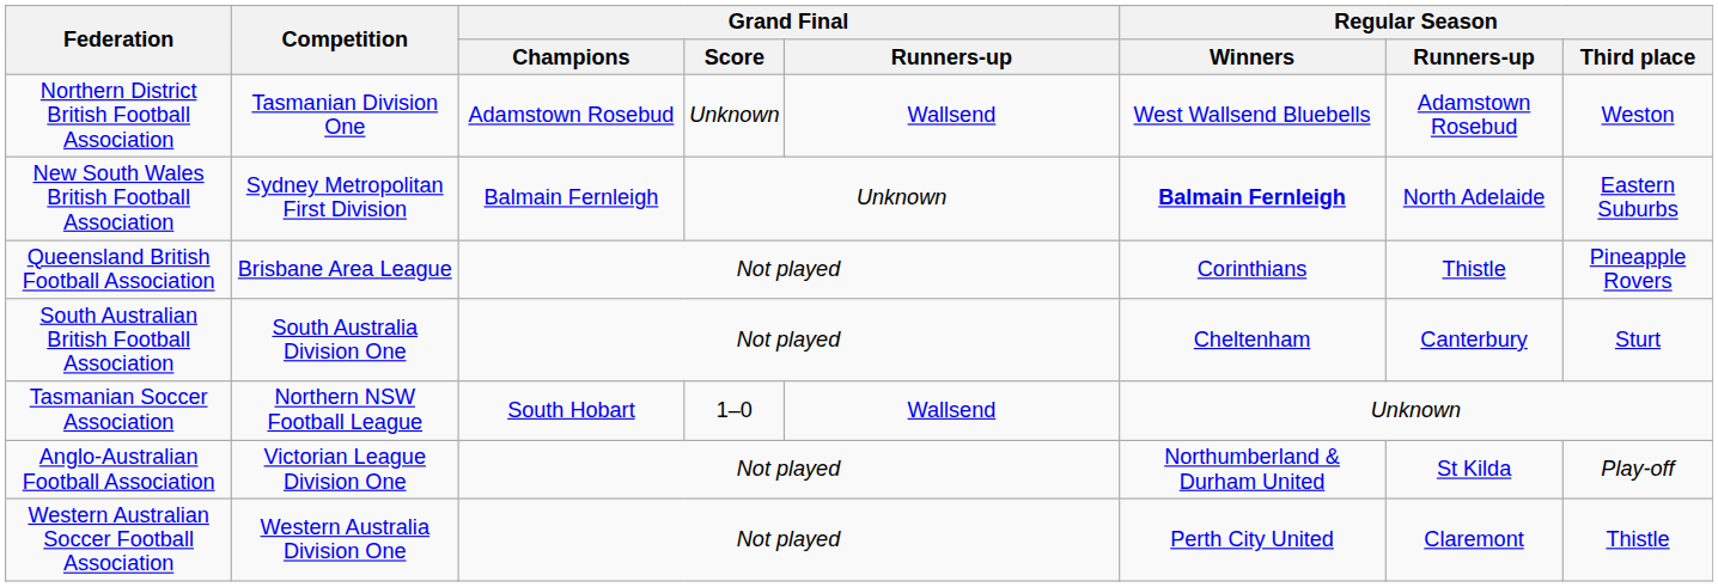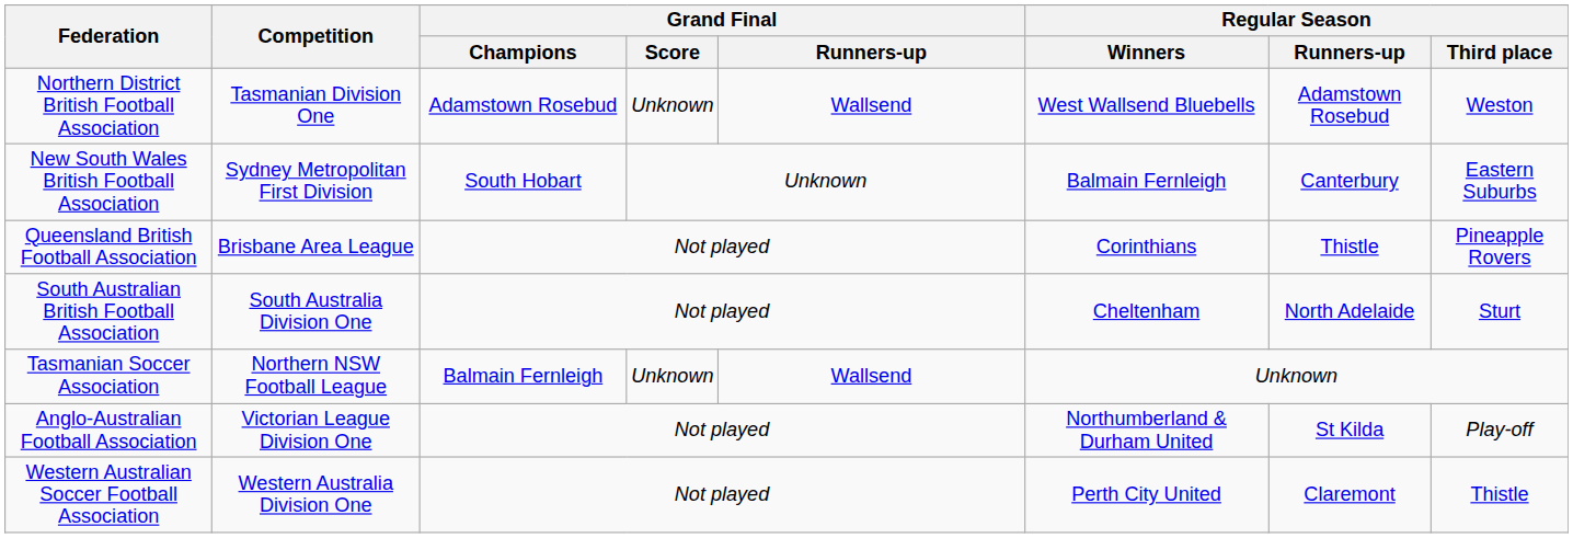New South Wales British Football Association | Grand Final / Champions: Balmain Fernleigh -> South Hobart
New South Wales British Football Association | Regular Season / Winners: bold -> normal
New South Wales British Football Association | Regular Season / Runners-up: North Adelaide -> Canterbury
South Australian British Football Association | Regular Season / Runners-up: Canterbury -> North Adelaide
Tasmanian Soccer Association | Grand Final / Champions: South Hobart -> Balmain Fernleigh
Tasmanian Soccer Association | Grand Final / Score: 1–0 -> Unknown
